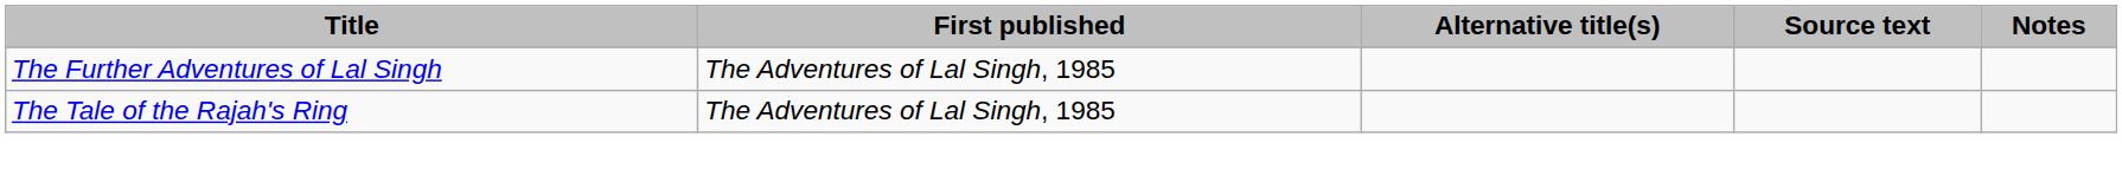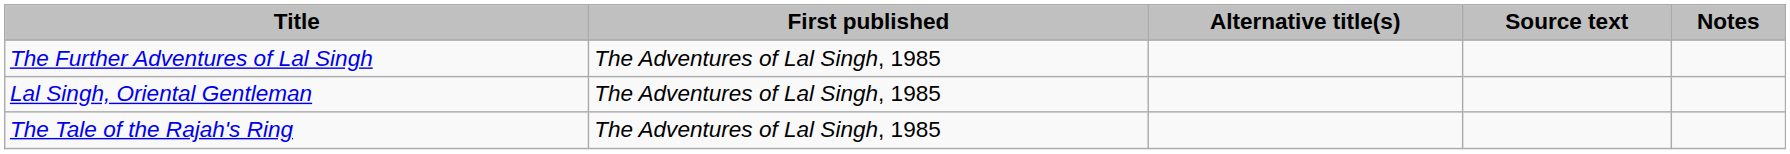+ row: Lal Singh, Oriental Gentleman | The Adventures of Lal Singh, 1985
